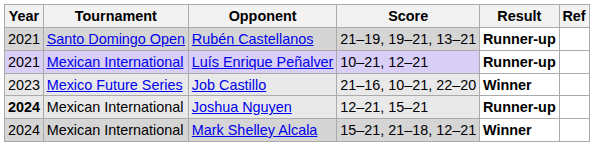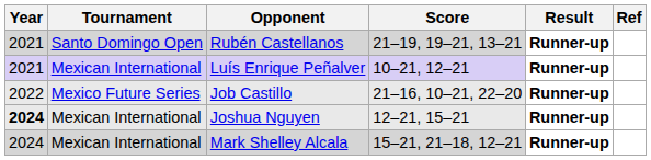Job Castillo | Year: 2023 -> 2022
Job Castillo | Result: Winner -> Runner-up
Mark Shelley Alcala | Result: Winner -> Runner-up
